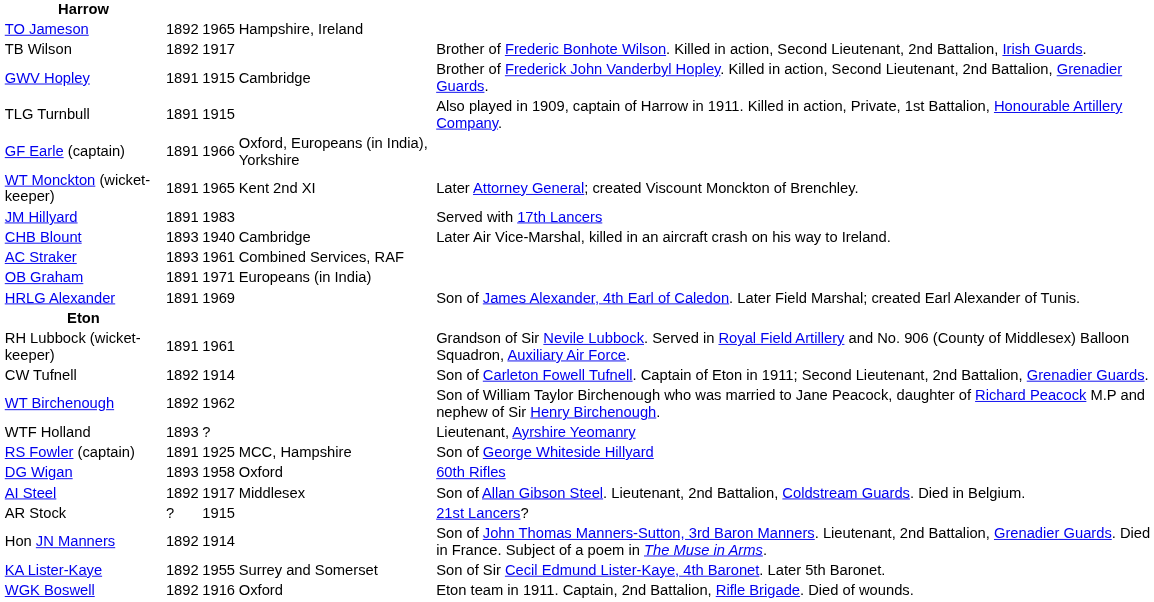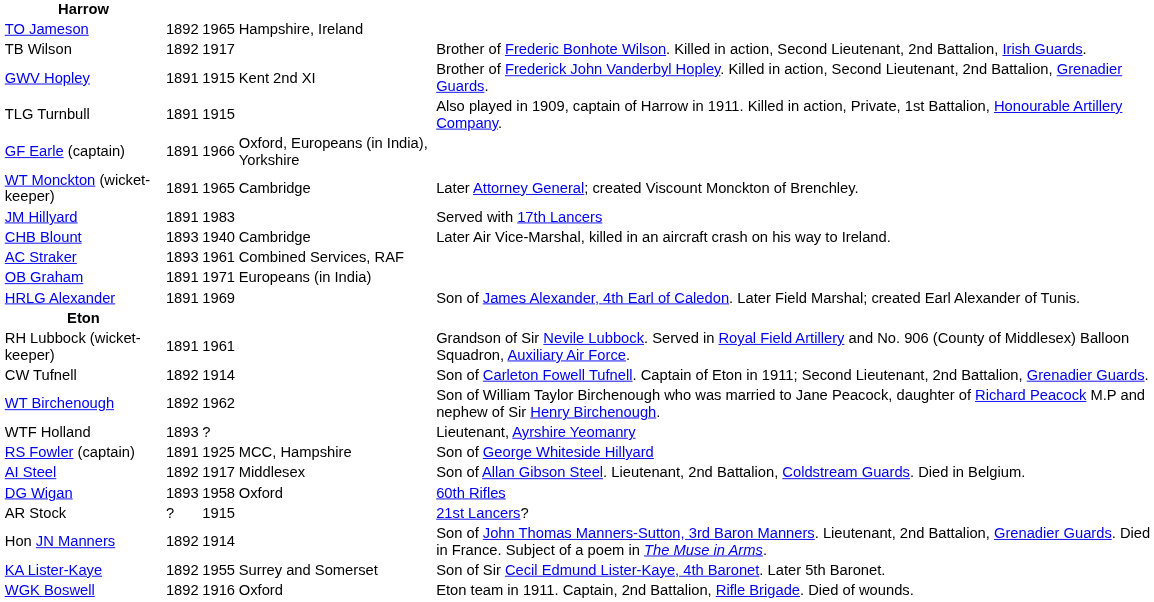GWV Hopley | column 4: Cambridge -> Kent 2nd XI
WT Monckton (wicket-keeper) | column 4: Kent 2nd XI -> Cambridge
rows swapped: AI Steel <-> DG Wigan
